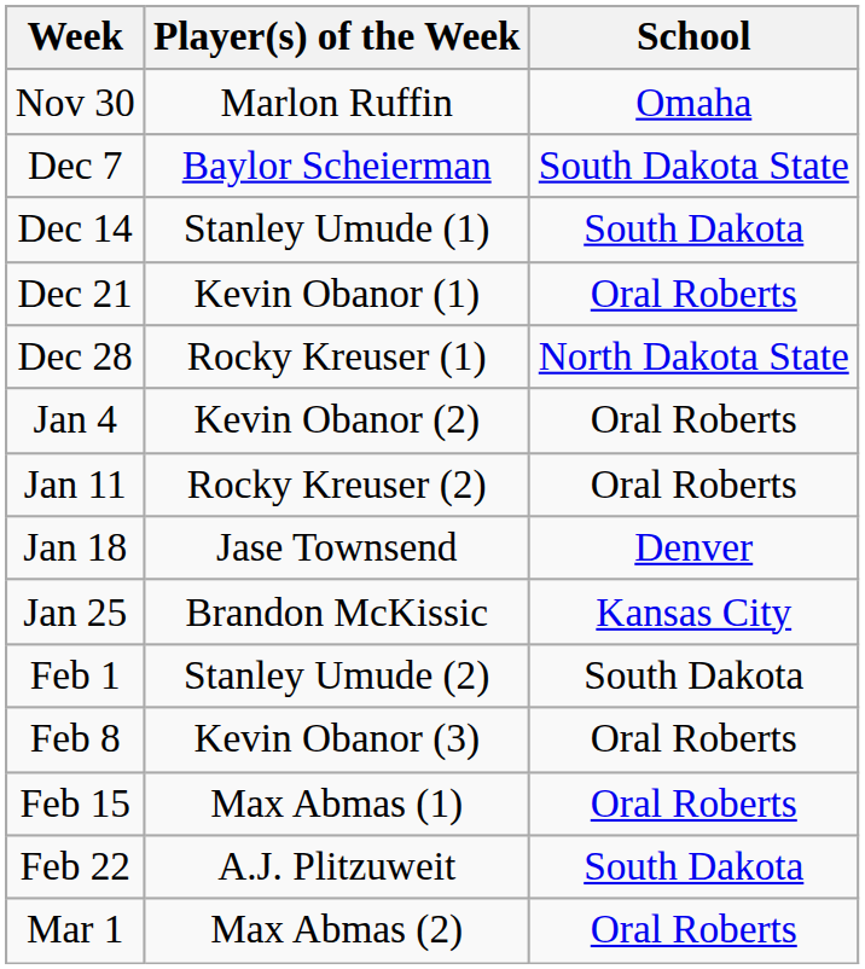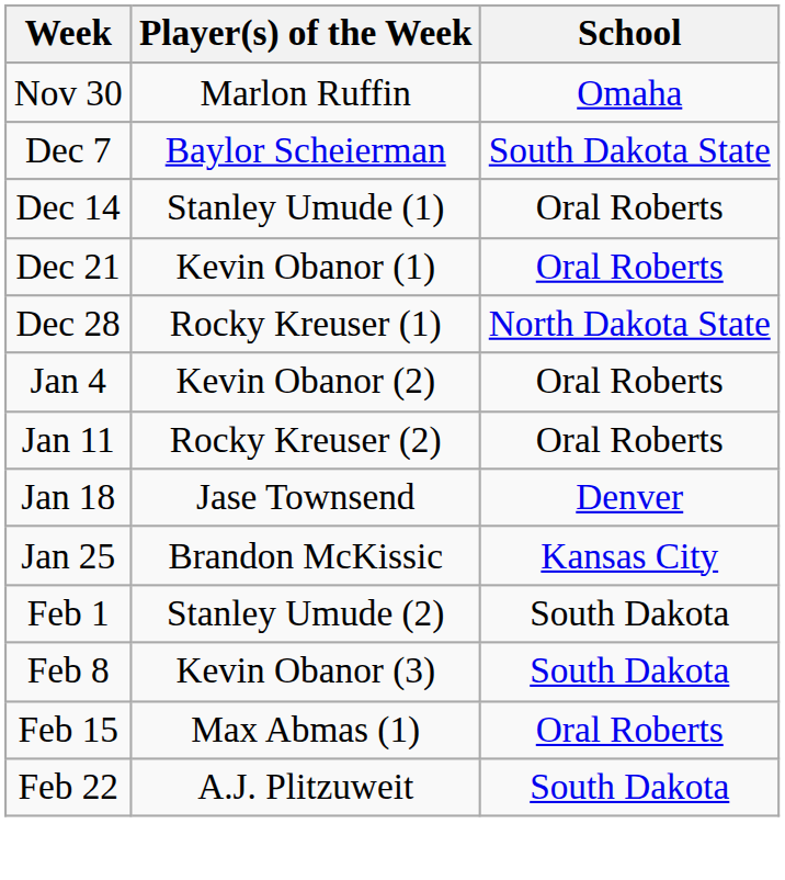Dec 14 | School: South Dakota -> Oral Roberts
Feb 8 | School: Oral Roberts -> South Dakota
- row: Mar 1 | Max Abmas (2) | Oral Roberts
